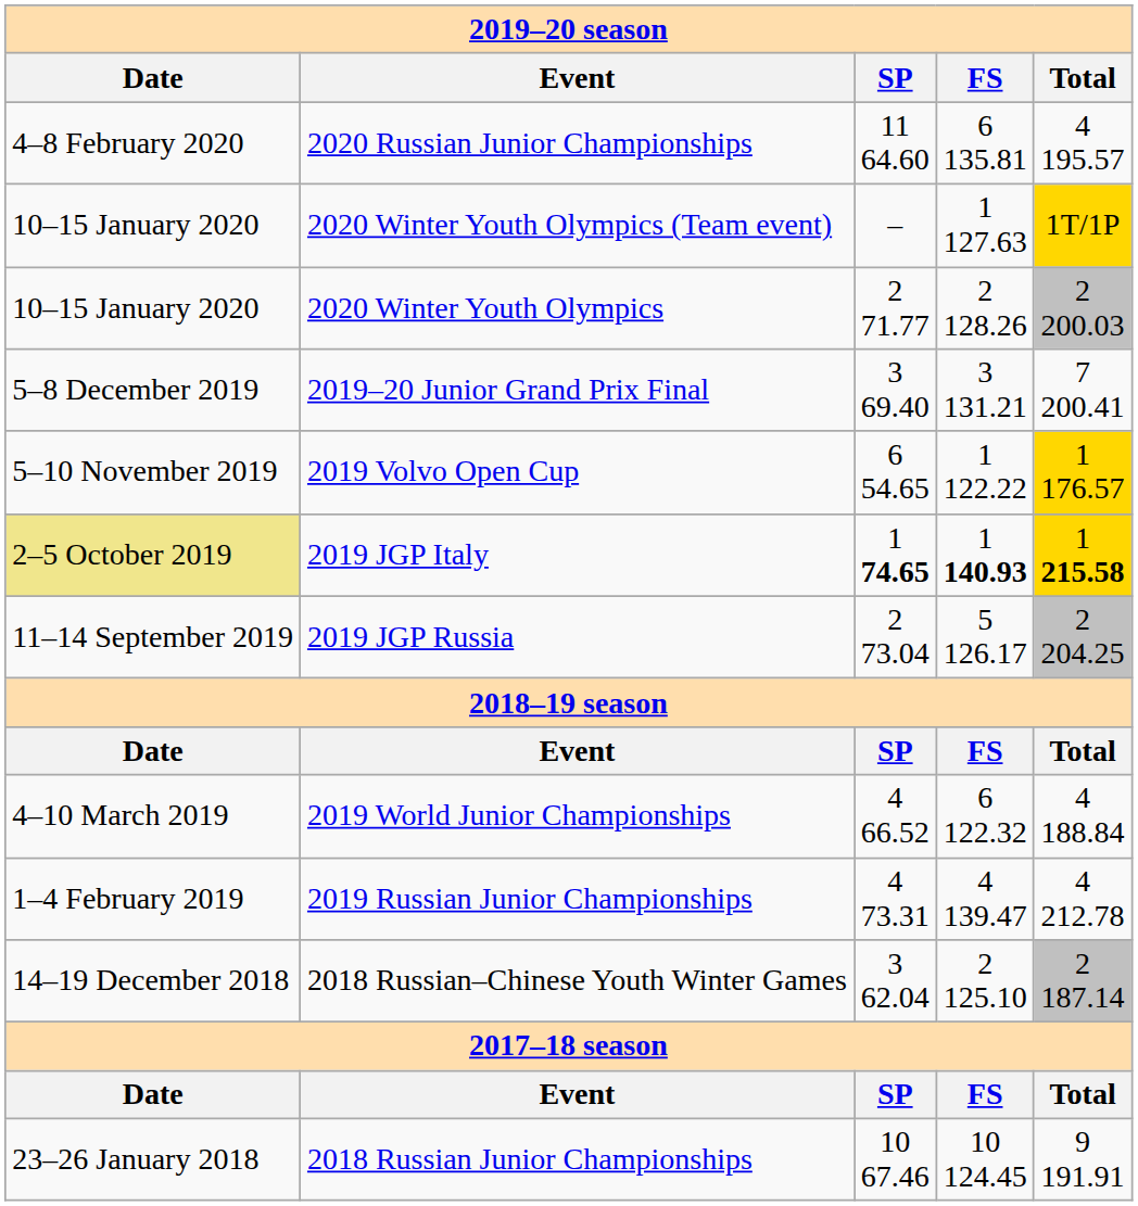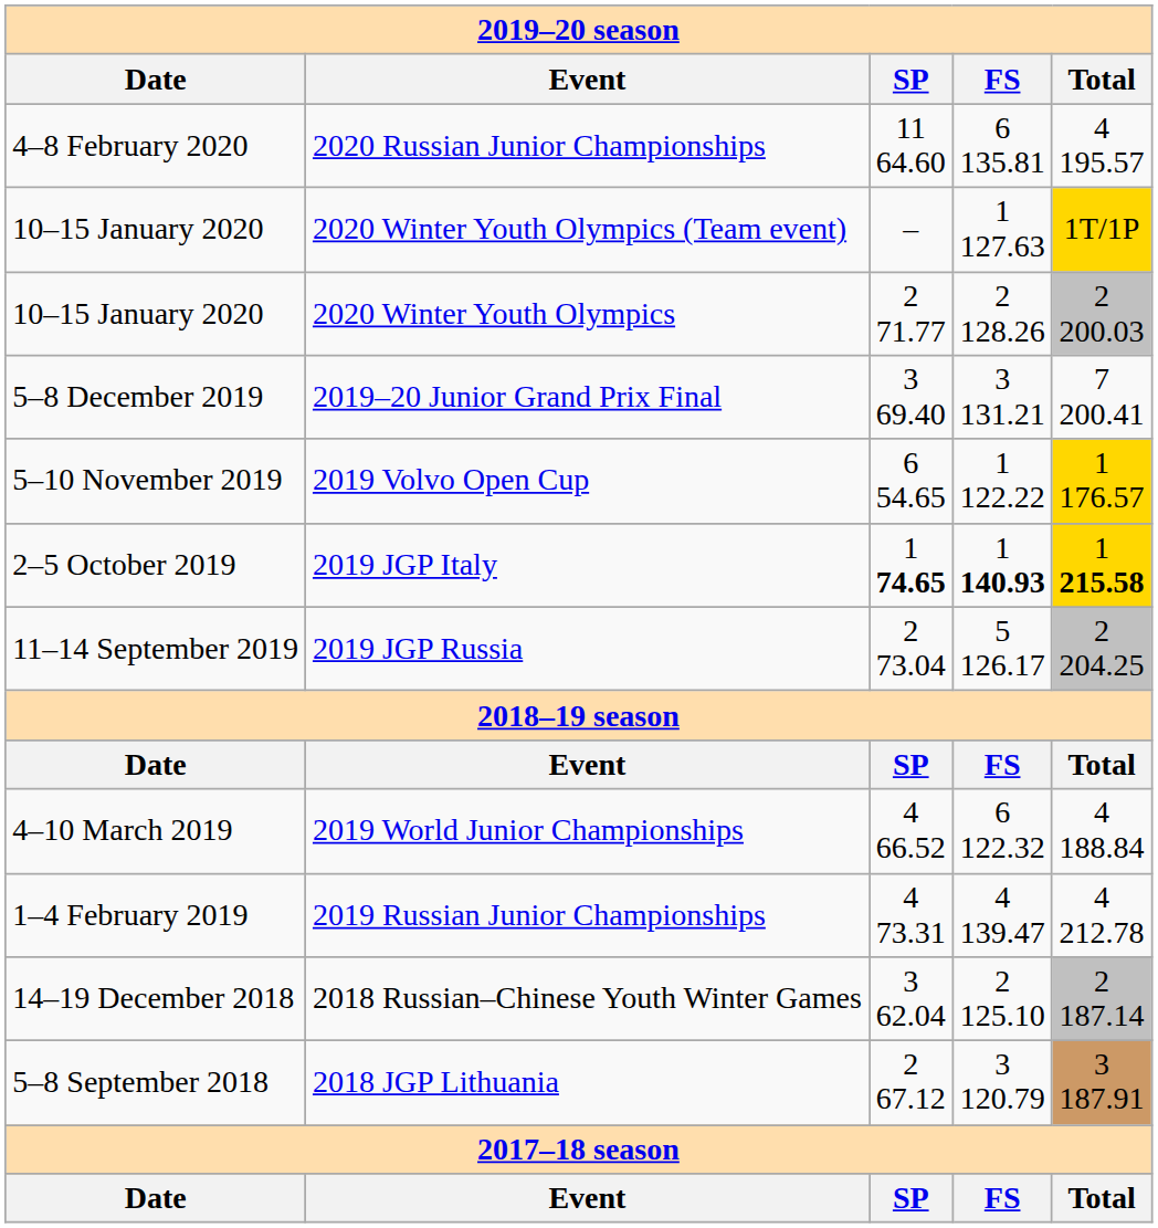2019 JGP Italy | column 1: khaki background -> no background
+ row: 5–8 September 2018 | 2018 JGP Lithuania | 2 67.12 | 3 120.79 | 3 187.91
- row: 23–26 January 2018 | 2018 Russian Junior Championships | 10 67.46 | 10 124.45 | 9 191.91
